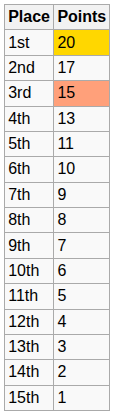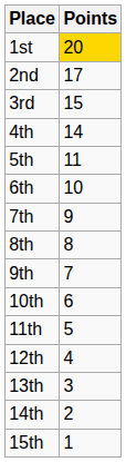3rd | Points: lightsalmon background -> no background
4th | Points: 13 -> 14
